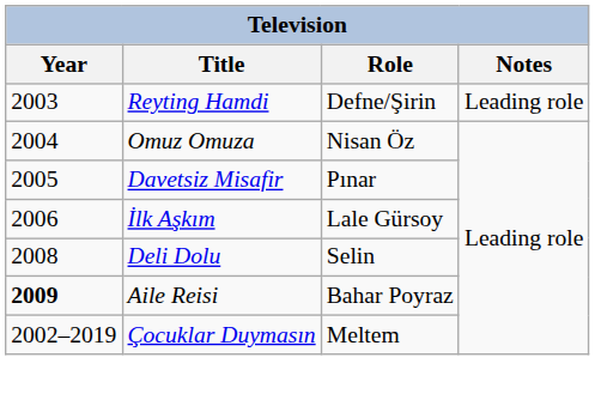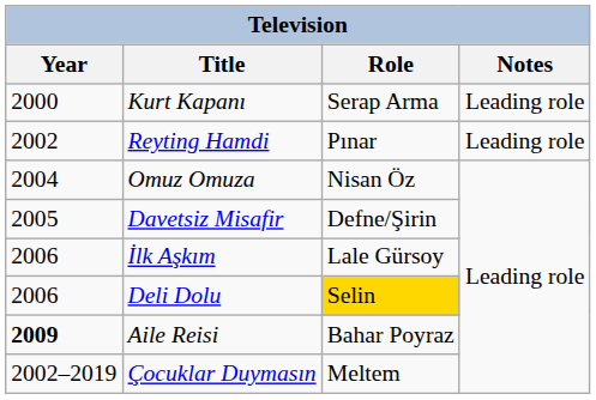+ row: 2000 | Kurt Kapanı | Serap Arma | Leading role
Reyting Hamdi | Year: 2003 -> 2002
Reyting Hamdi | Role: Defne/Şirin -> Pınar
Davetsiz Misafir | Role: Pınar -> Defne/Şirin
Deli Dolu | Year: 2008 -> 2006
Deli Dolu | Role: no background -> gold background
